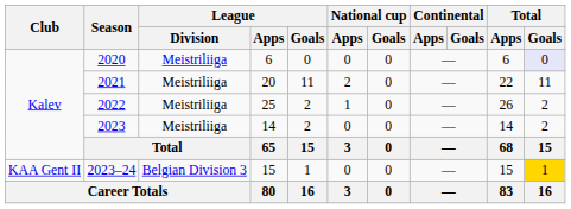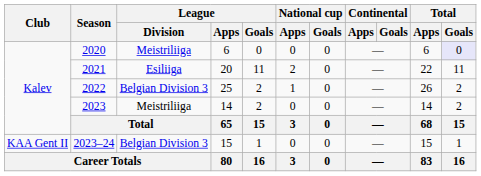2021 | League / Division: Meistriliiga -> Esiliiga
2022 | League / Division: Meistriliiga -> Belgian Division 3
2023–24 | Total / Goals: gold background -> no background
